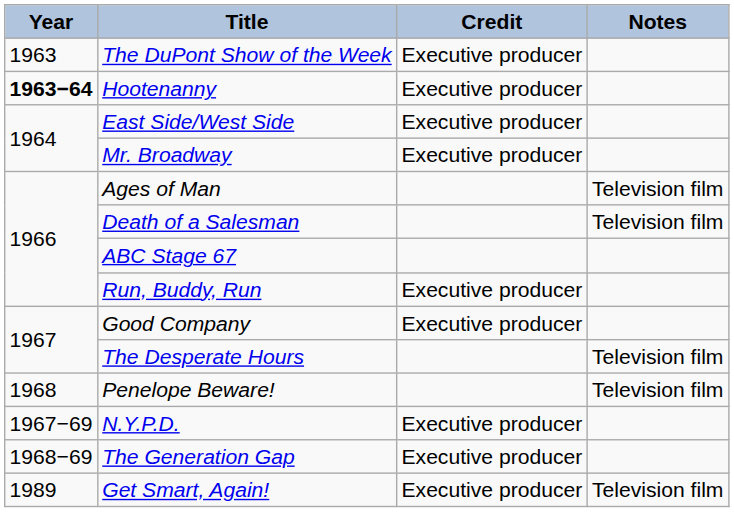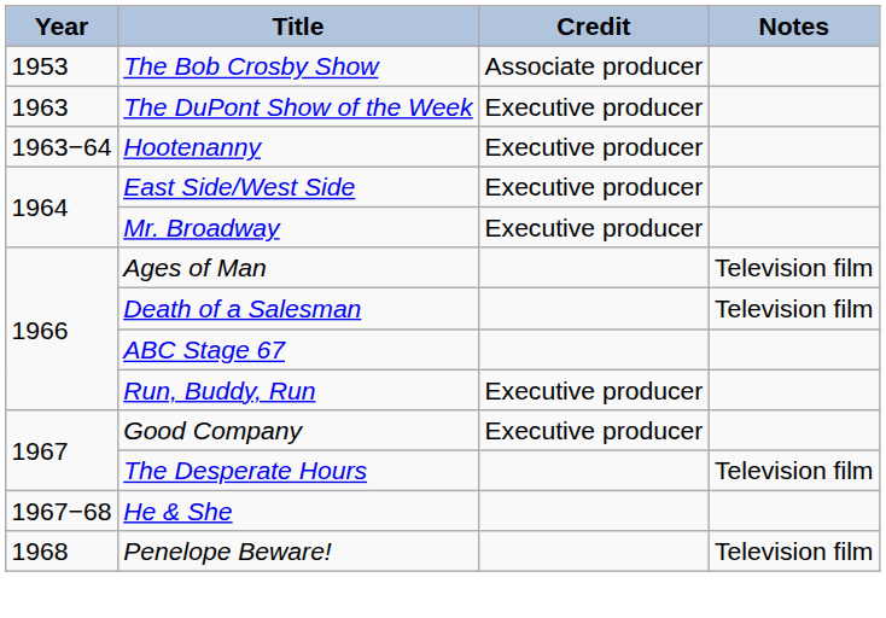+ row: 1953 | The Bob Crosby Show | Associate producer
Hootenanny | Year: bold -> normal
+ row: 1967−68 | He & She
- row: 1967−69 | N.Y.P.D. | Executive producer
- row: 1968−69 | The Generation Gap | Executive producer
- row: 1989 | Get Smart, Again! | Executive producer | Television film
